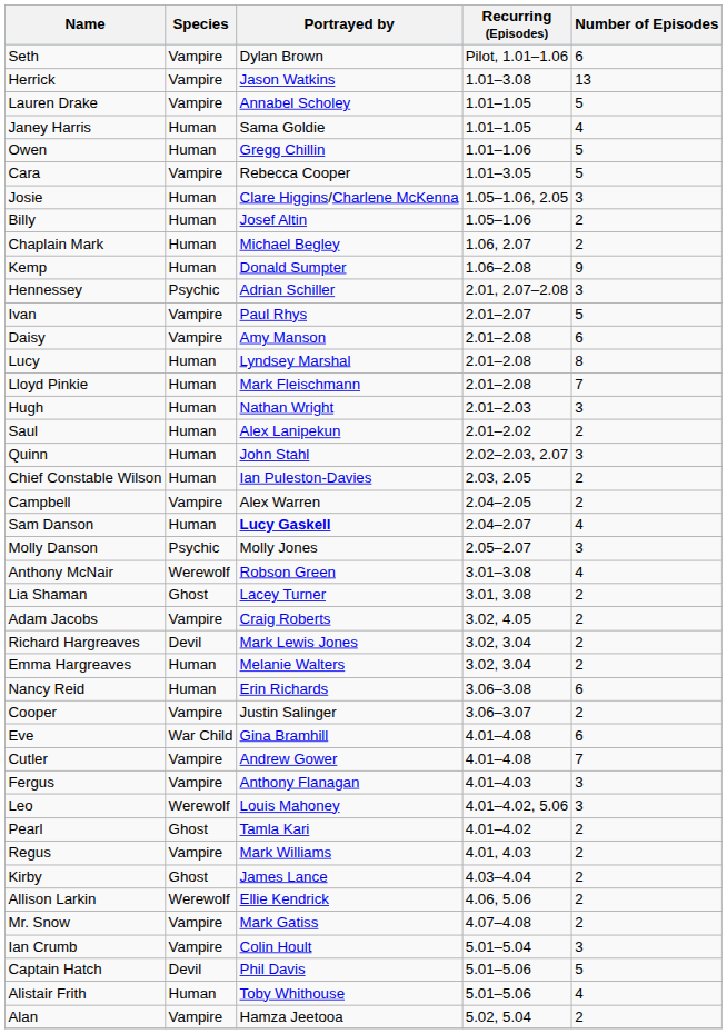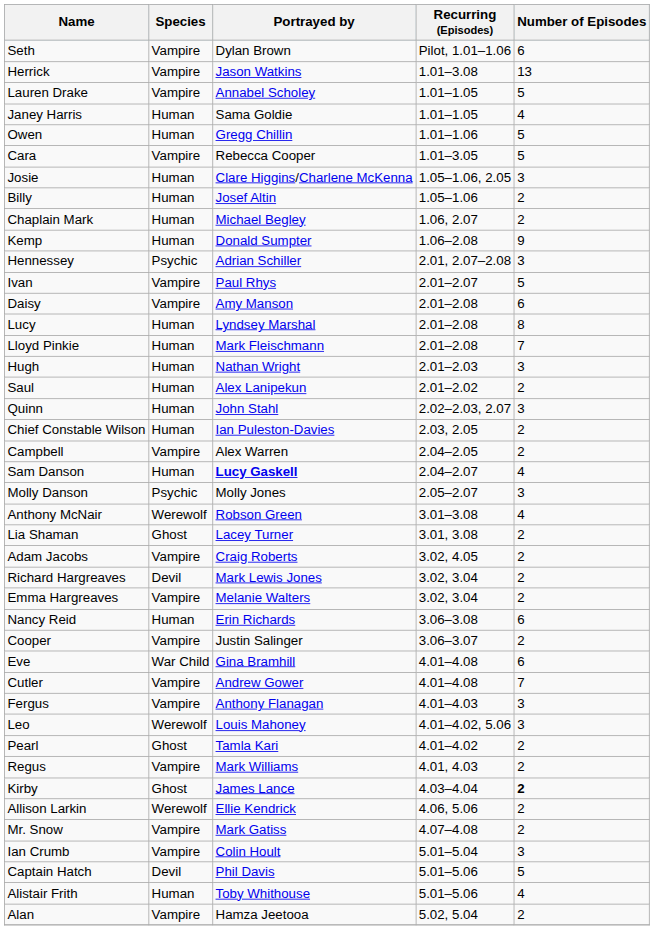Emma Hargreaves | Species: Human -> Vampire
Kirby | Number of Episodes: normal -> bold
